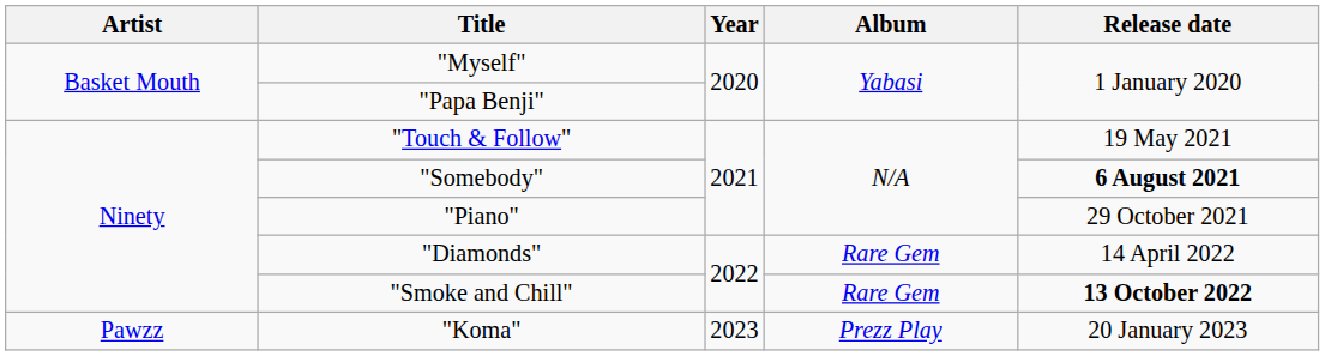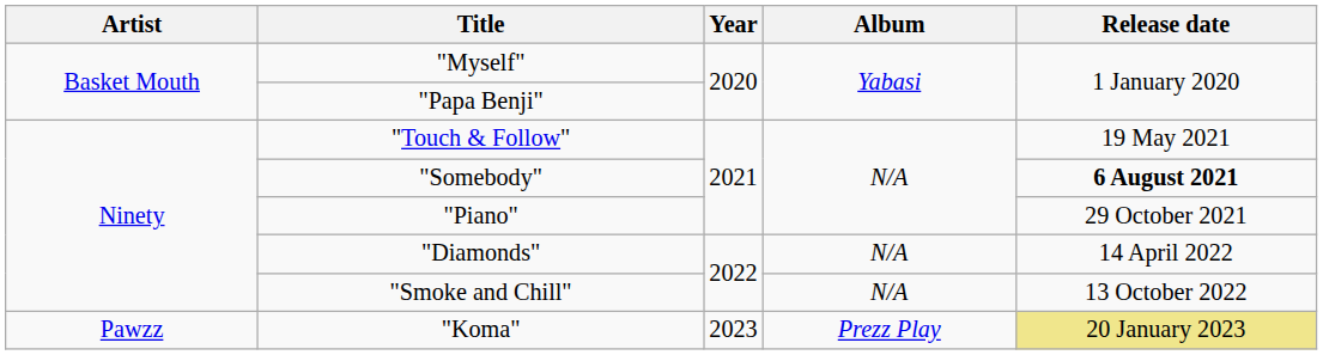"Diamonds" | Album: Rare Gem -> N/A
"Smoke and Chill" | Album: Rare Gem -> N/A
"Smoke and Chill" | Release date: bold -> normal
"Koma" | Release date: no background -> khaki background
